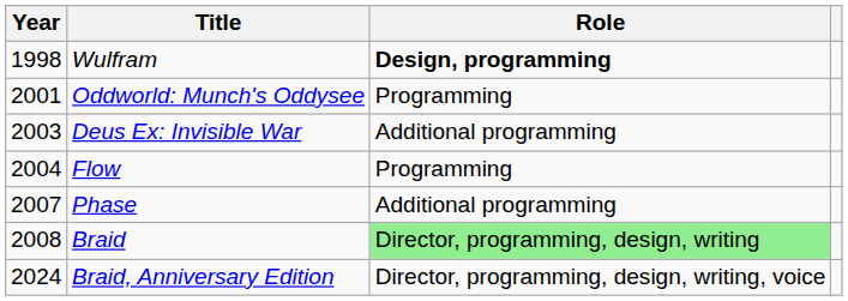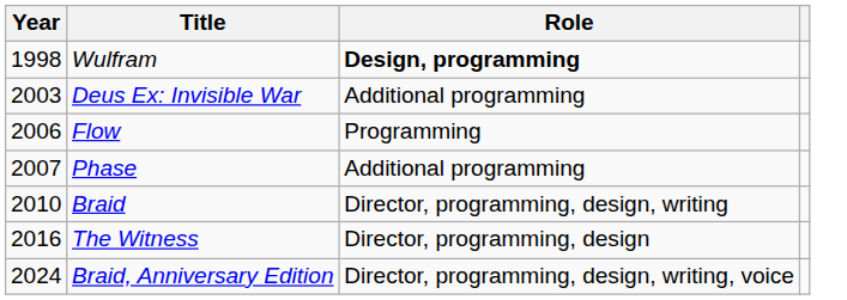- row: 2001 | Oddworld: Munch's Oddysee | Programming
Flow | Year: 2004 -> 2006
Braid | Year: 2008 -> 2010
Braid | Role: lightgreen background -> no background
+ row: 2016 | The Witness | Director, programming, design
